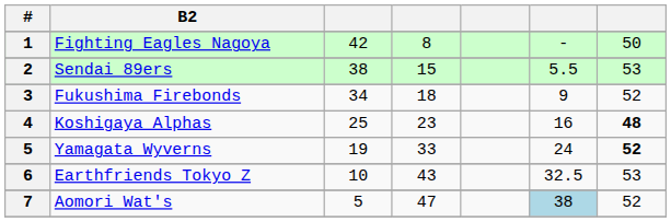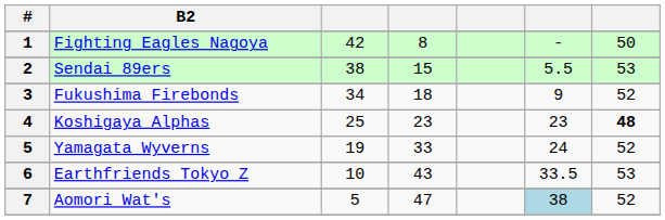Koshigaya Alphas | column 6: 16 -> 23
Yamagata Wyverns | column 7: bold -> normal
Earthfriends Tokyo Z | column 6: 32.5 -> 33.5
